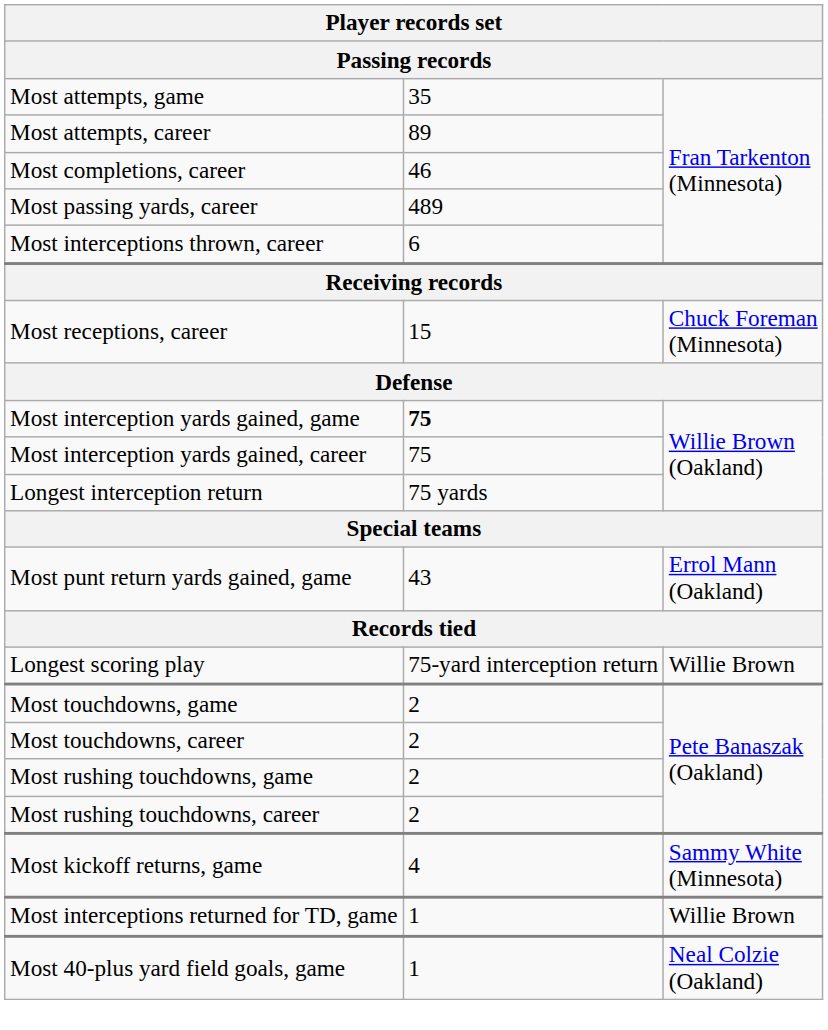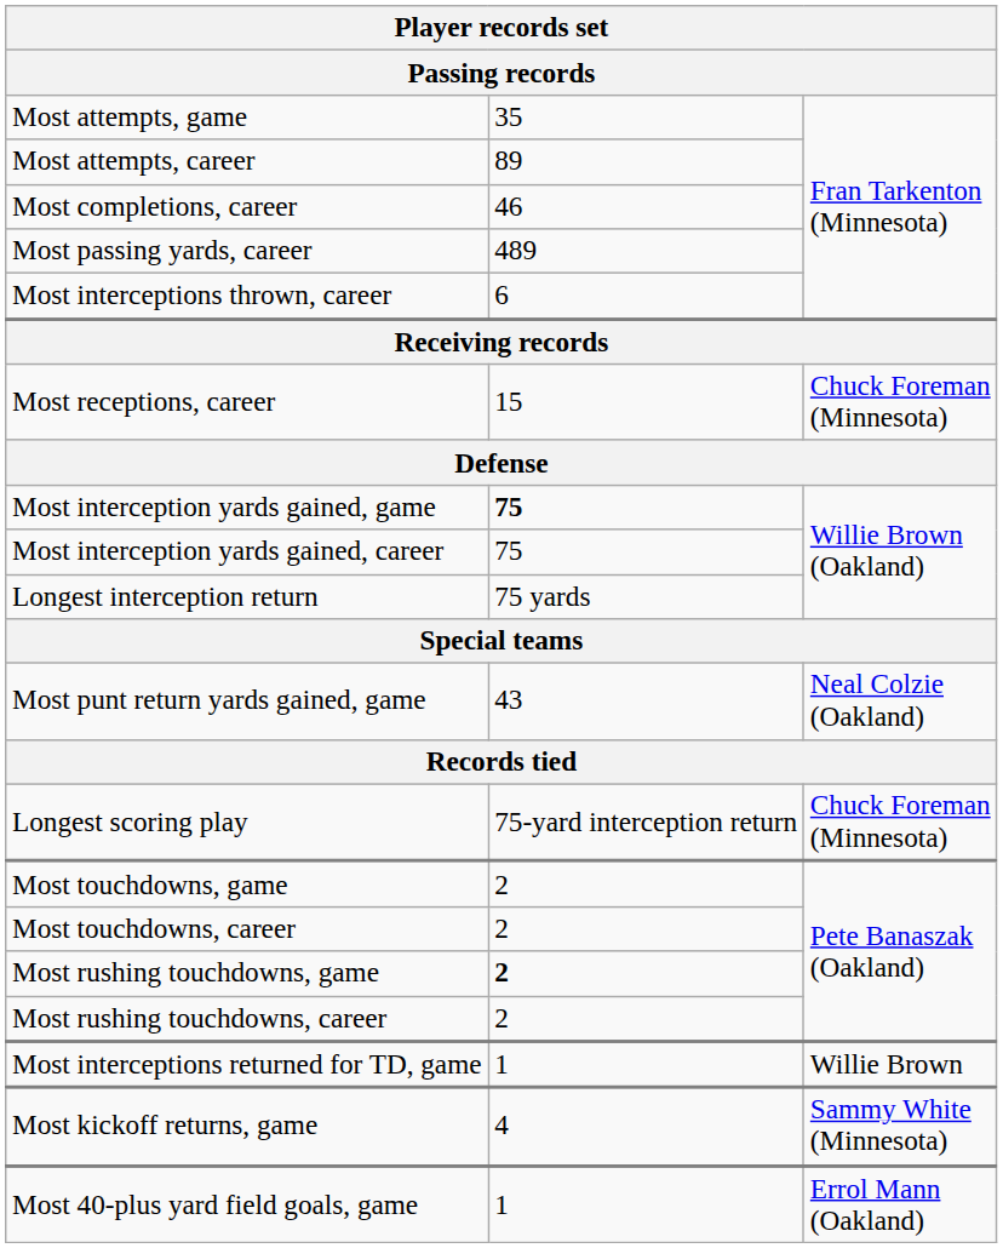Most punt return yards gained, game | column 3: Errol Mann (Oakland) -> Neal Colzie (Oakland)
Longest scoring play | column 3: Willie Brown -> Chuck Foreman (Minnesota)
Most rushing touchdowns, game | column 2: normal -> bold
rows swapped: Most interceptions returned for TD, game <-> Most kickoff returns, game
Most 40-plus yard field goals, game | column 3: Neal Colzie (Oakland) -> Errol Mann (Oakland)
